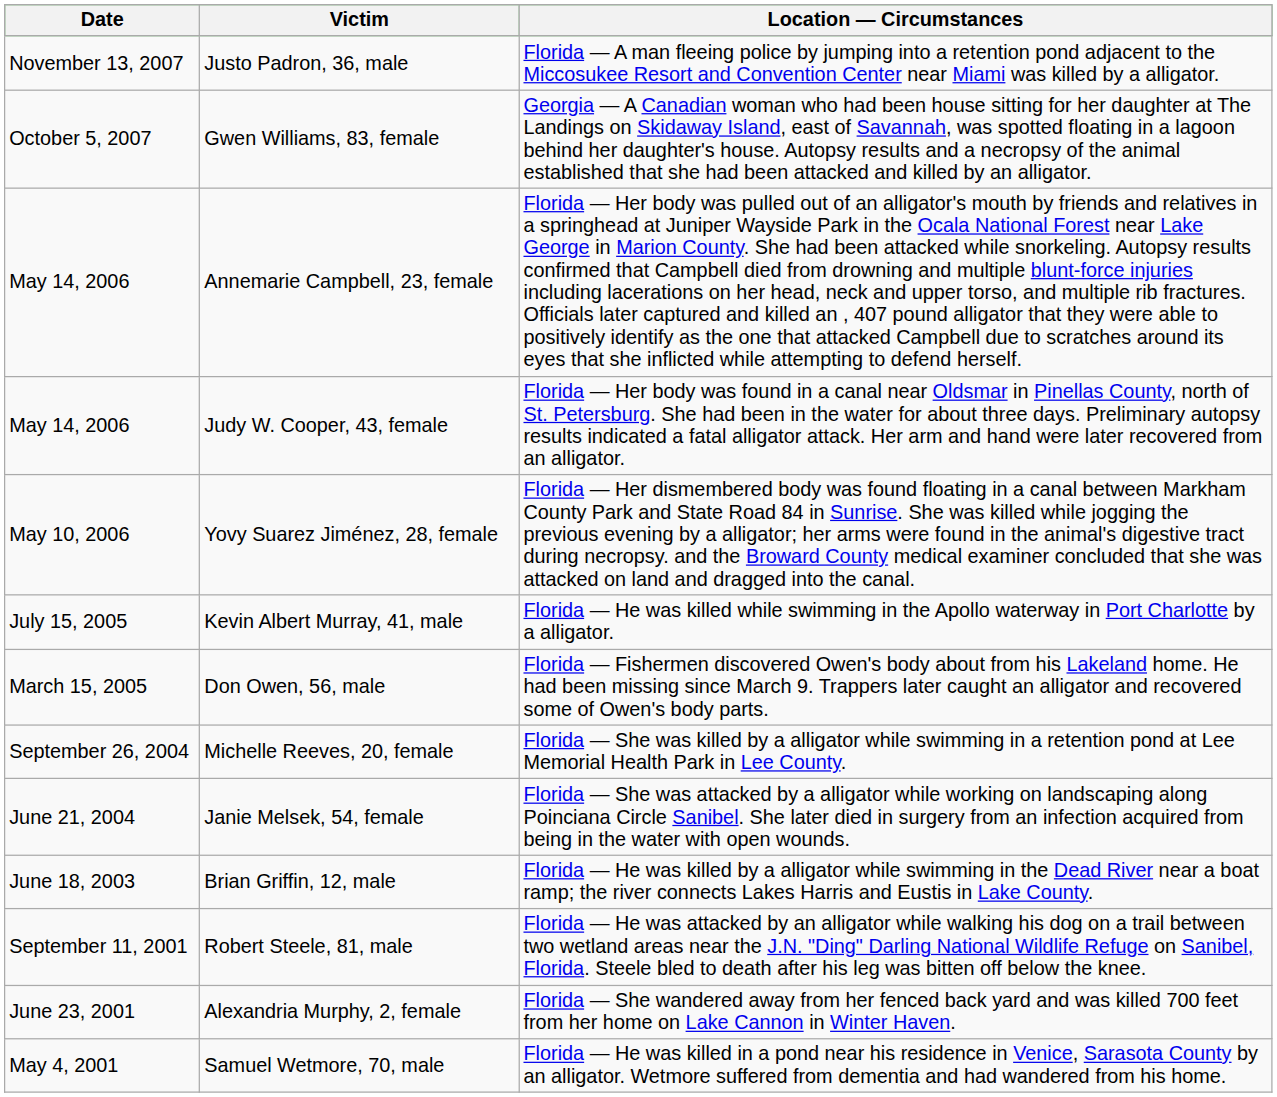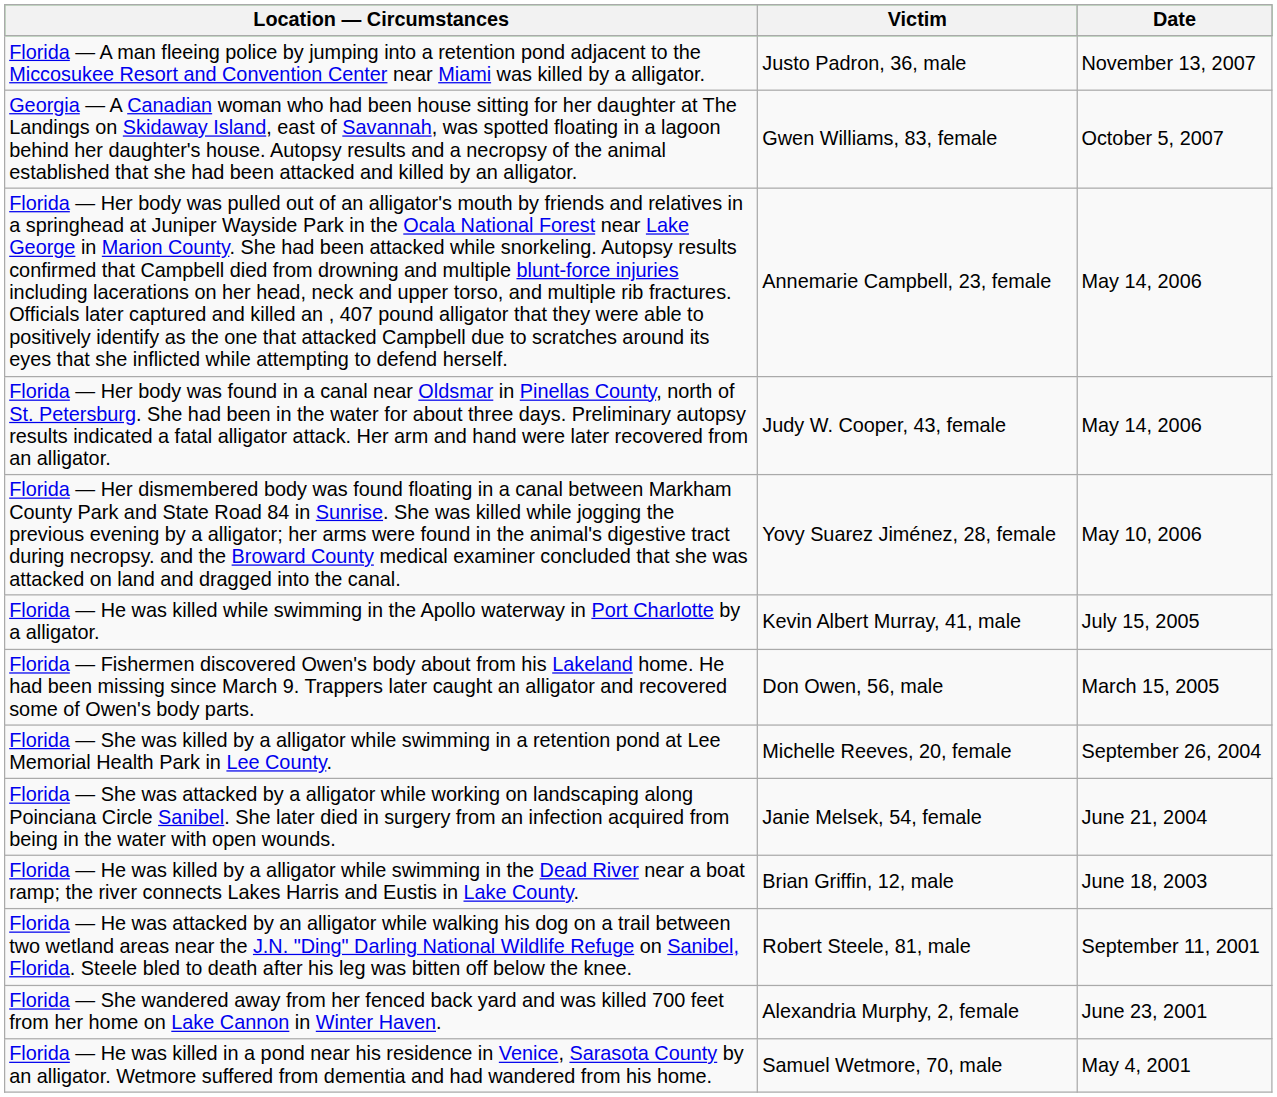columns swapped: Date <-> Location — Circumstances
